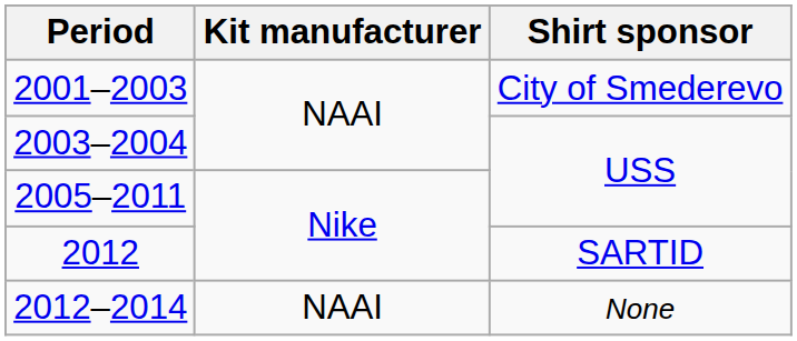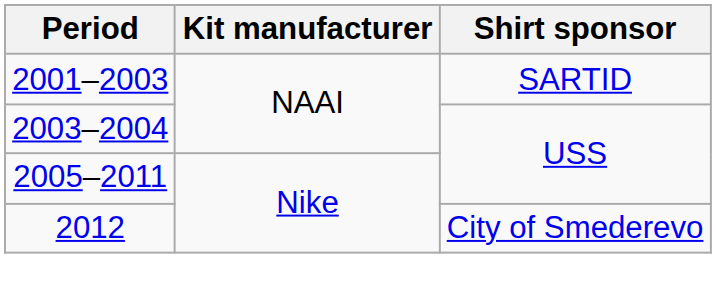2001–2003 | Shirt sponsor: City of Smederevo -> SARTID
2012 | Shirt sponsor: SARTID -> City of Smederevo
- row: 2012–2014 | NAAI | None
